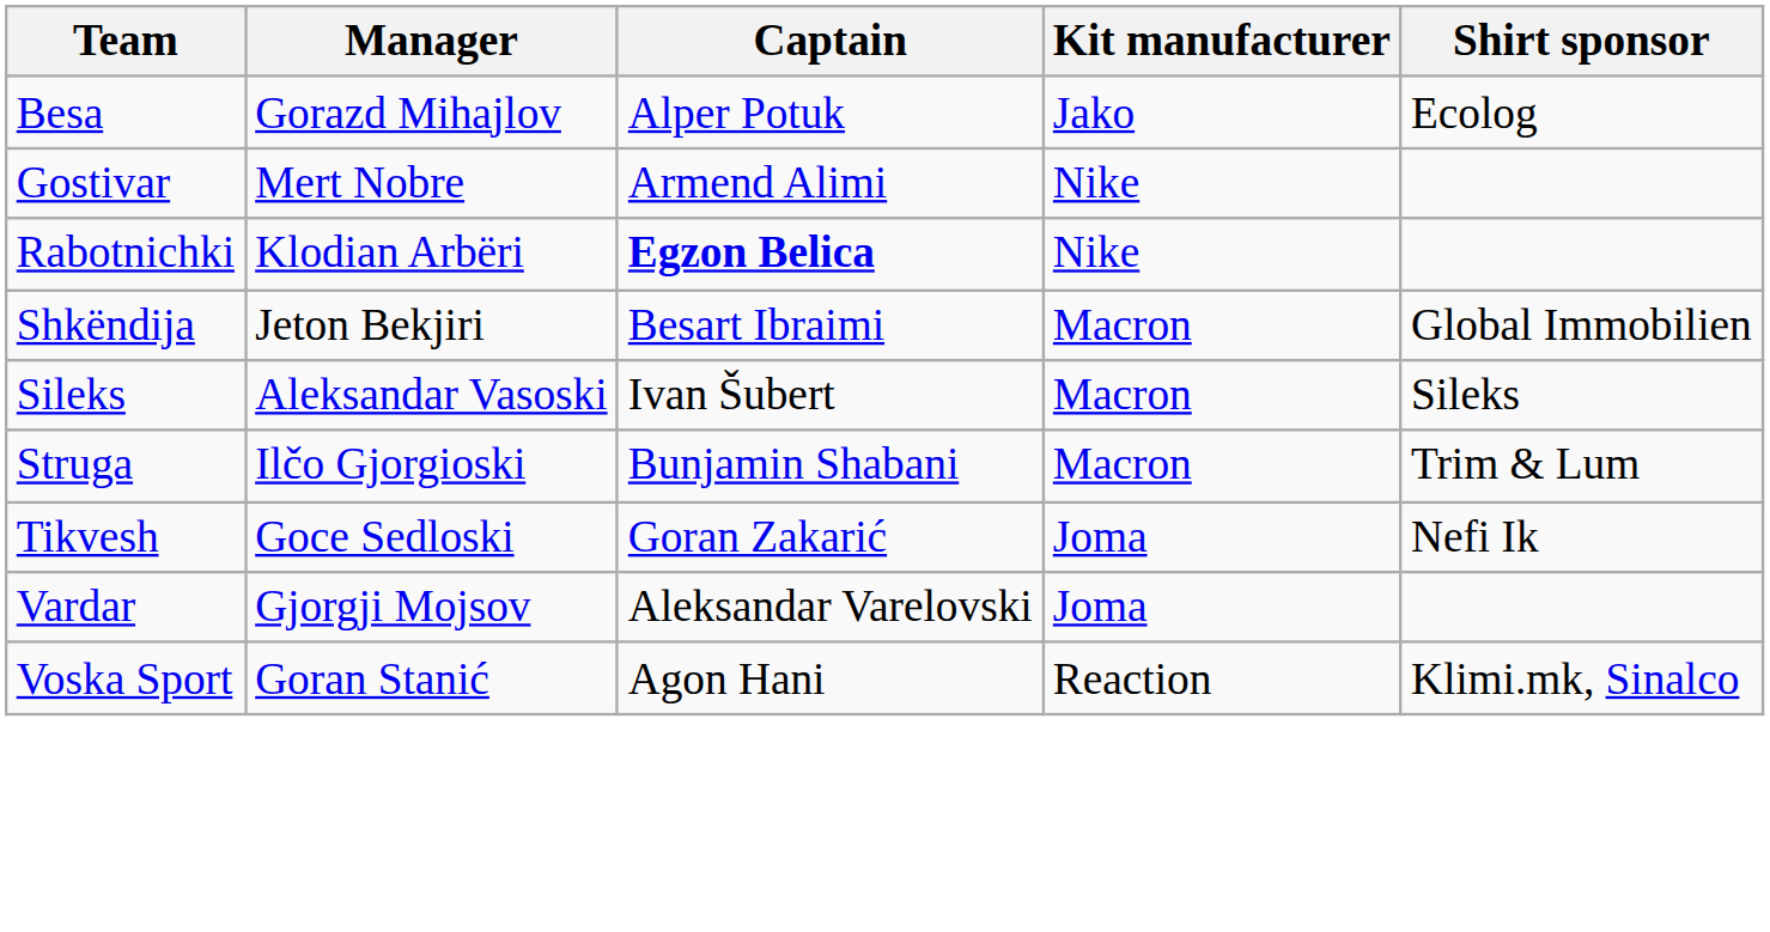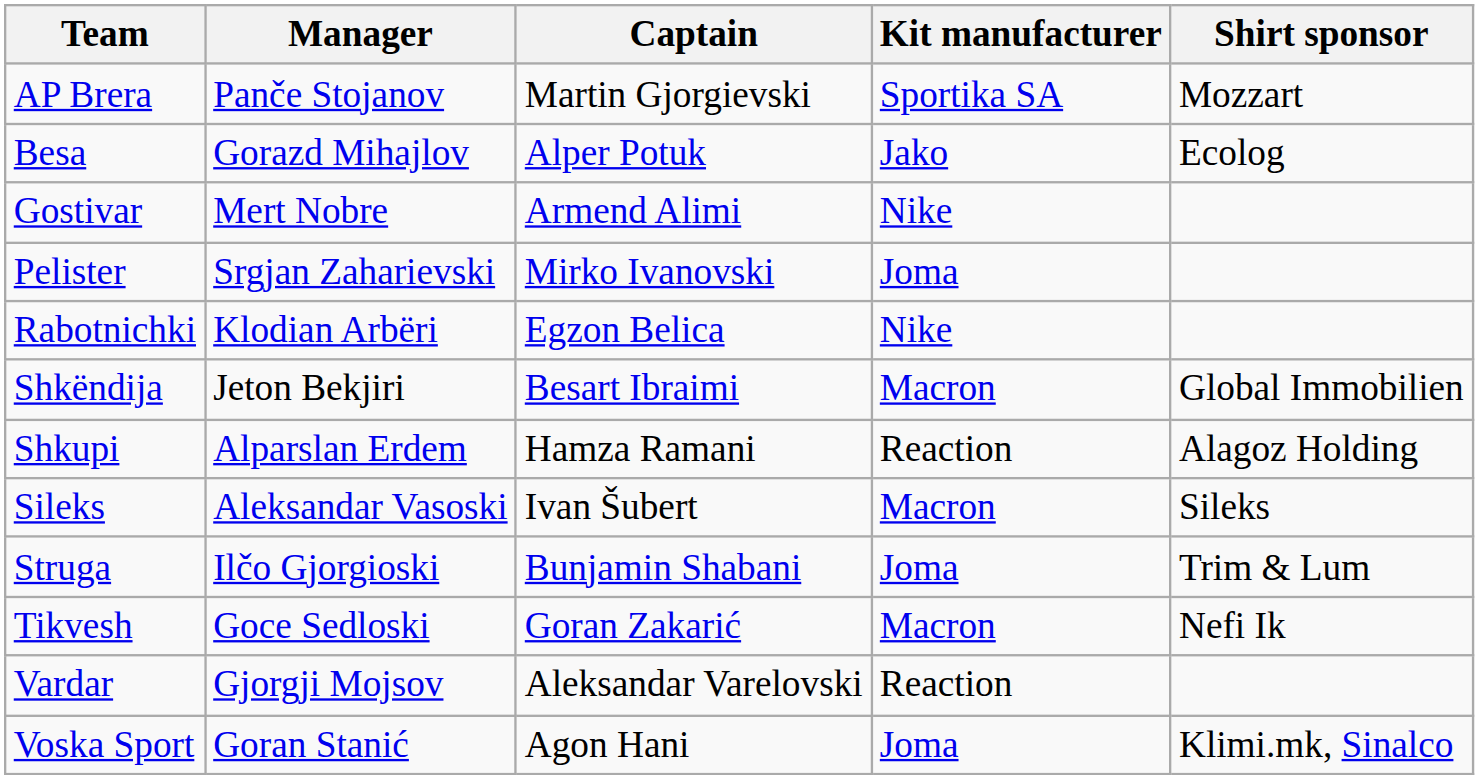+ row: AP Brera | Panče Stojanov | Martin Gjorgievski | Sportika SA | Mozzart
+ row: Pelister | Srgjan Zaharievski | Mirko Ivanovski | Joma
Rabotnichki | Captain: bold -> normal
+ row: Shkupi | Alparslan Erdem | Hamza Ramani | Reaction | Alagoz Holding
Struga | Kit manufacturer: Macron -> Joma
Tikvesh | Kit manufacturer: Joma -> Macron
Vardar | Kit manufacturer: Joma -> Reaction
Voska Sport | Kit manufacturer: Reaction -> Joma
